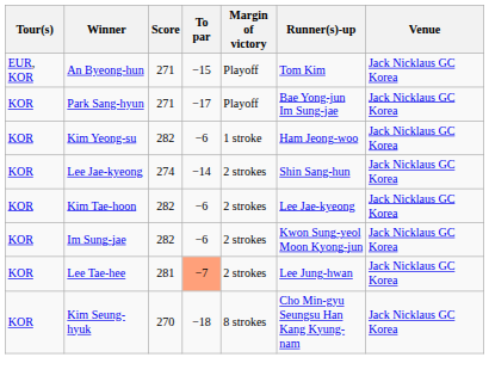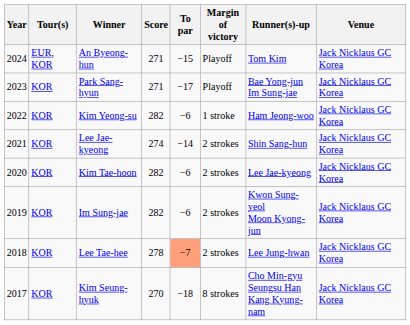+ column: Year | 2024 | 2023 | 2022 | 2021 | 2020 | 2019 | 2018 | 2017
Lee Tae-hee | Score: 281 -> 278
